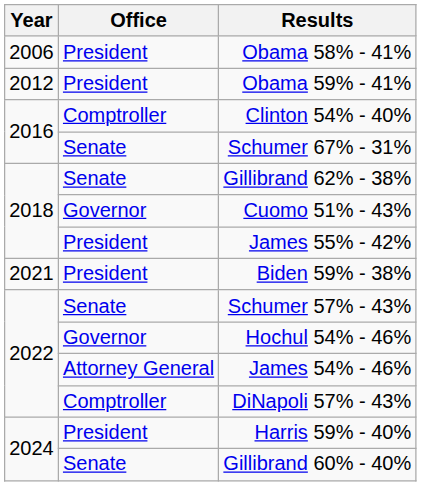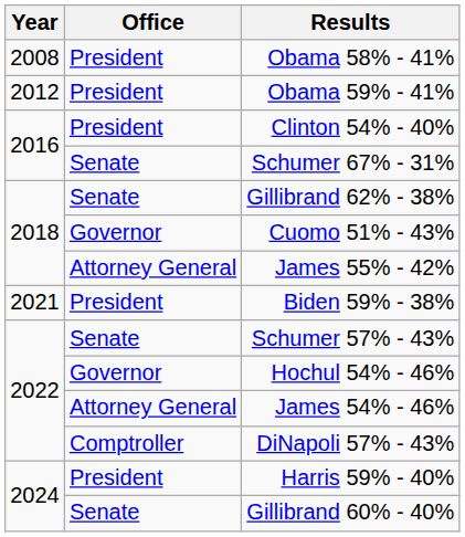Obama 58% - 41% | Year: 2006 -> 2008
Clinton 54% - 40% | Office: Comptroller -> President
James 55% - 42% | Office: President -> Attorney General
